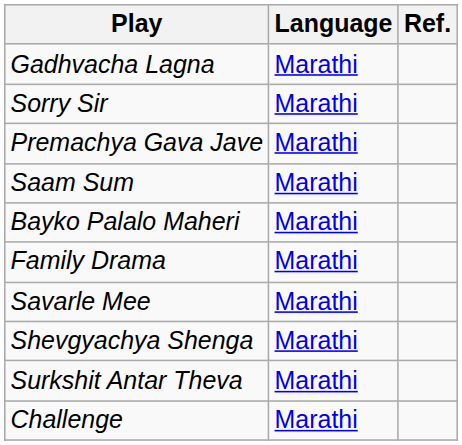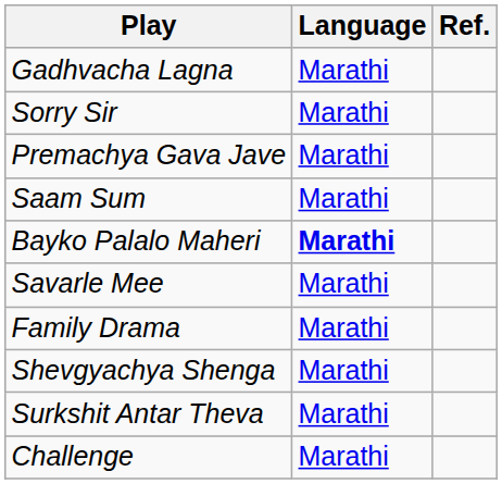Bayko Palalo Maheri | Language: normal -> bold
rows swapped: Savarle Mee <-> Family Drama
